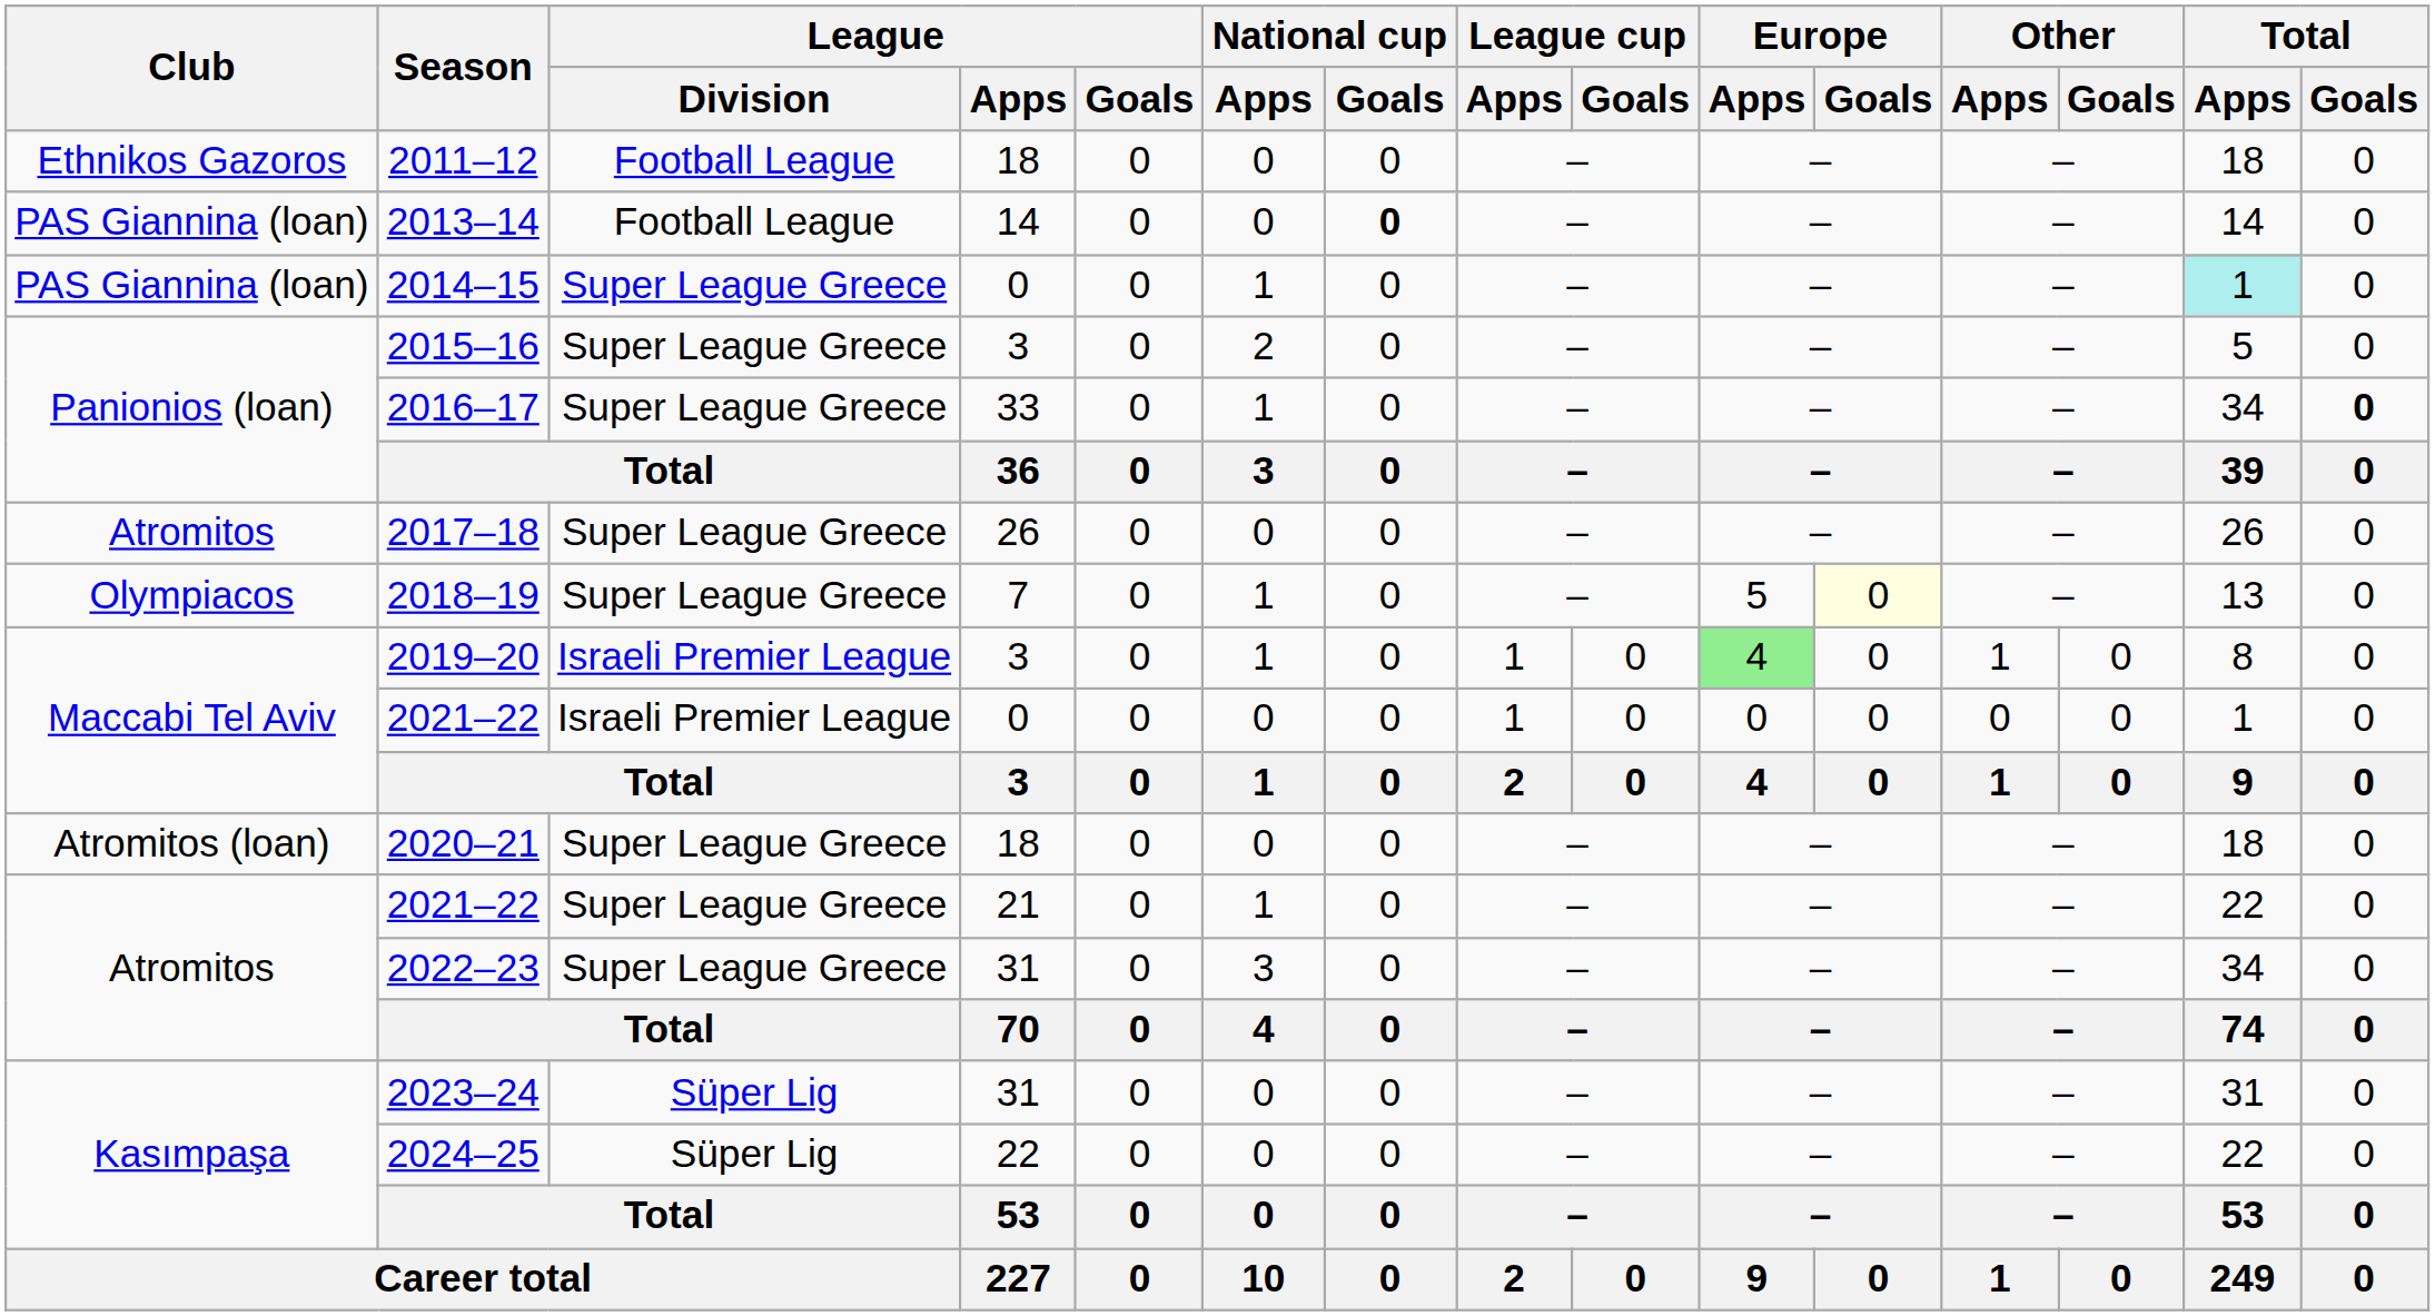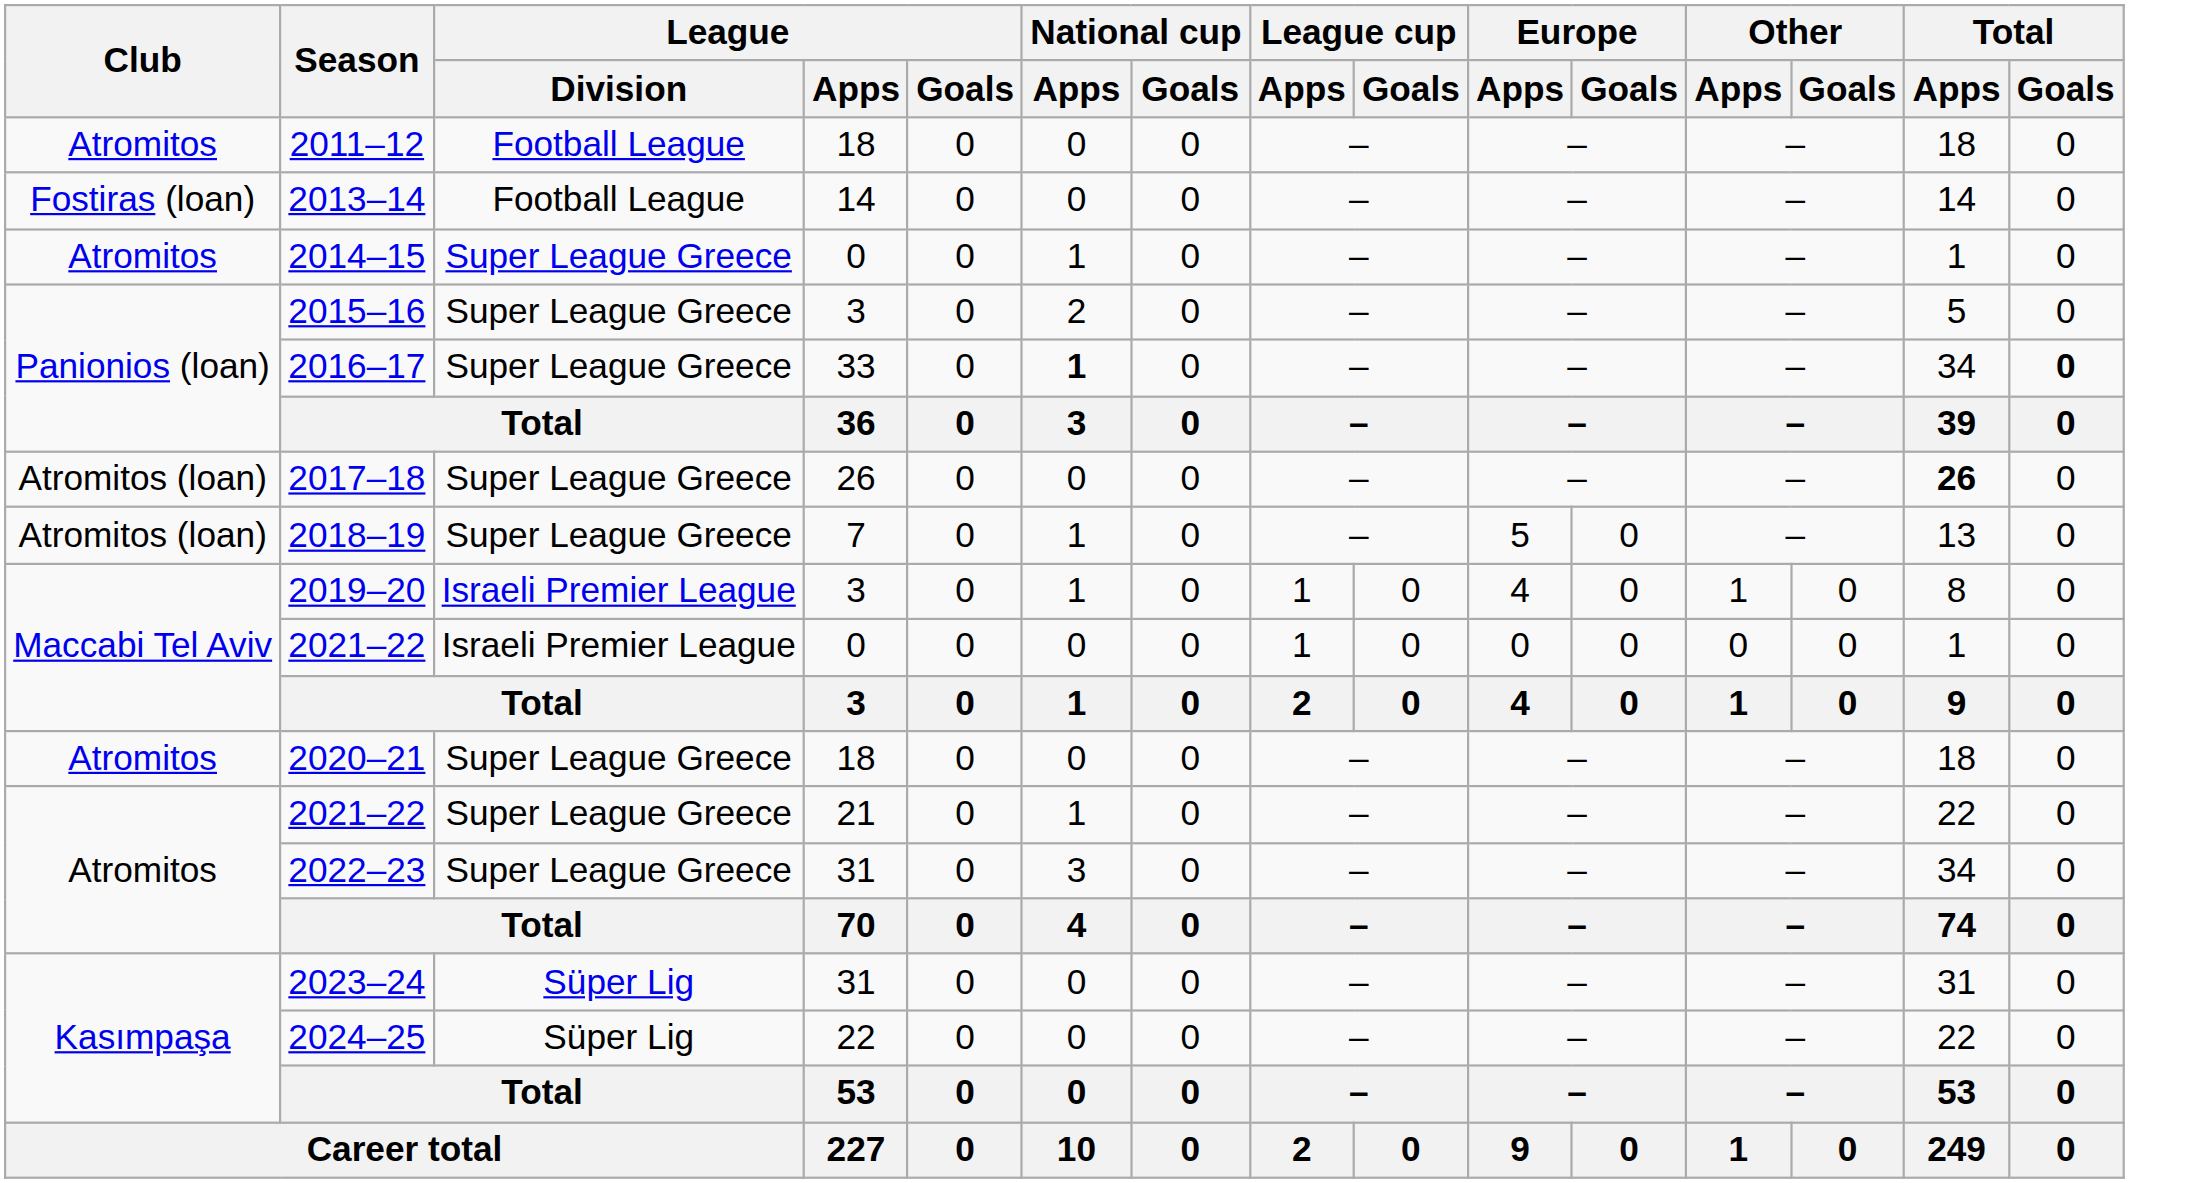2011–12 | Club: Ethnikos Gazoros -> Atromitos
2013–14 | Club: PAS Giannina (loan) -> Fostiras (loan)
2013–14 | National cup / Goals: bold -> normal
2014–15 | Club: PAS Giannina (loan) -> Atromitos
2014–15 | Total / Apps: paleturquoise background -> no background
2016–17 | National cup / Apps: normal -> bold
2017–18 | Club: Atromitos -> Atromitos (loan)
2017–18 | Total / Apps: normal -> bold
2018–19 | Club: Olympiacos -> Atromitos (loan)
2018–19 | Europe / Goals: lightyellow background -> no background
2019–20 | Europe / Apps: lightgreen background -> no background
2020–21 | Club: Atromitos (loan) -> Atromitos
